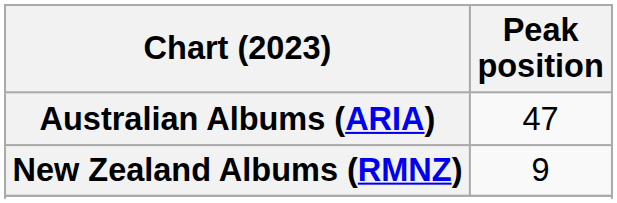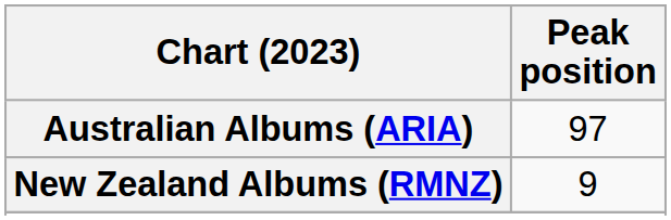Australian Albums (ARIA) | Peak position: 47 -> 97
